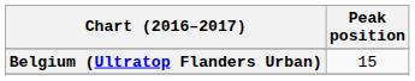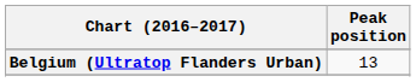Belgium (Ultratop Flanders Urban) | Peak position: 15 -> 13
